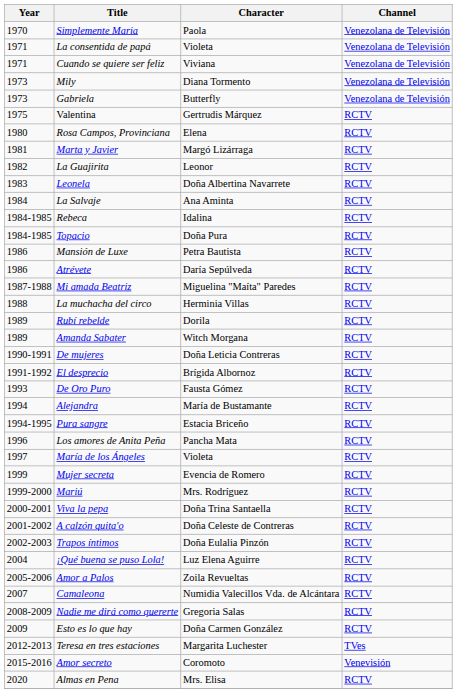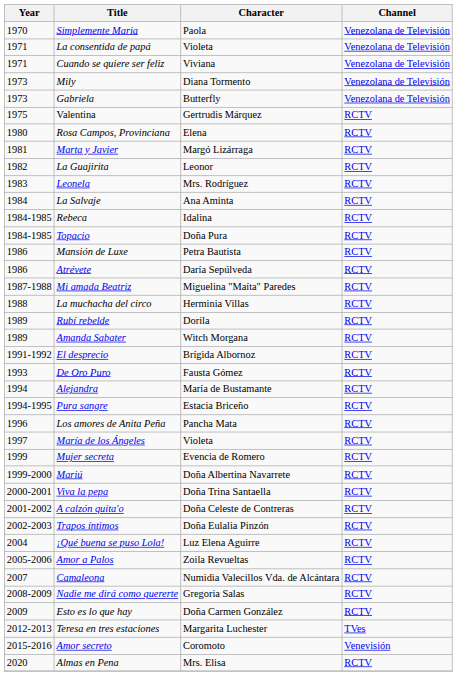Leonela | Character: Doña Albertina Navarrete -> Mrs. Rodríguez
- row: 1990-1991 | De mujeres | Doña Leticia Contreras | RCTV
Mariú | Character: Mrs. Rodríguez -> Doña Albertina Navarrete
